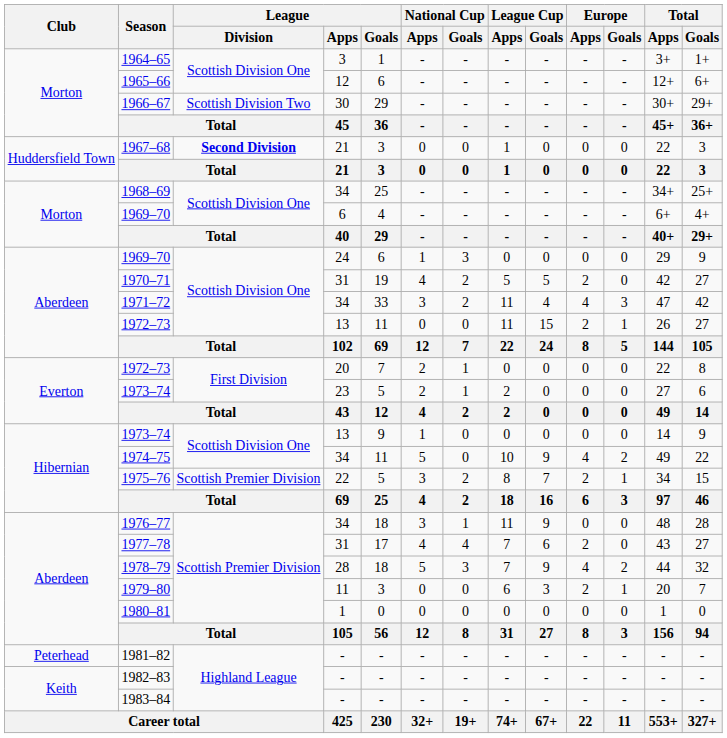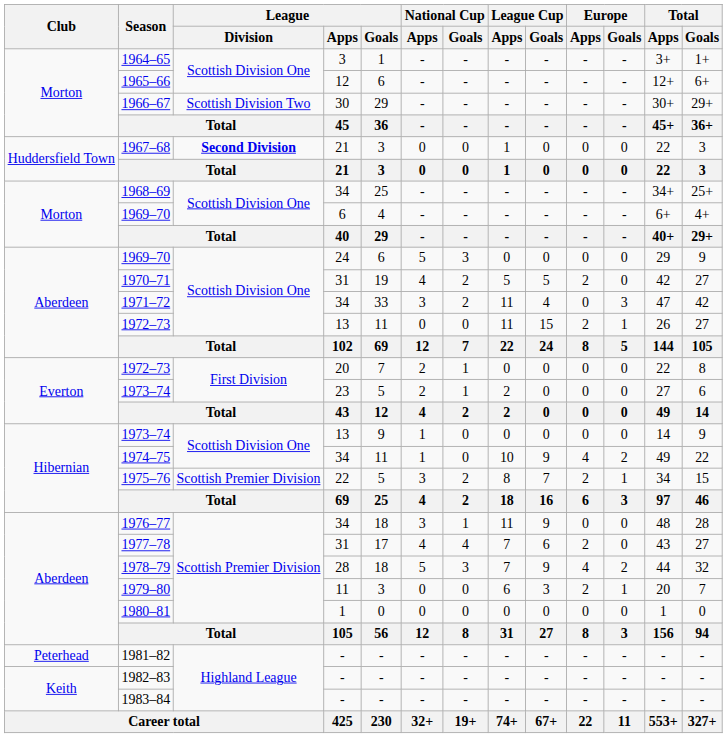1969–70 / 24 | National Cup / Apps: 1 -> 5
1971–72 | Europe / Apps: 4 -> 0
1974–75 | National Cup / Apps: 5 -> 1
